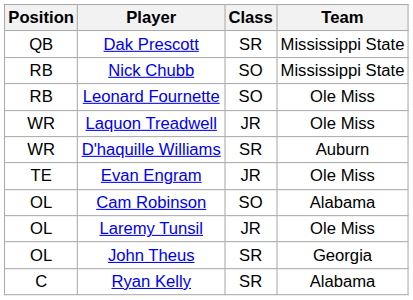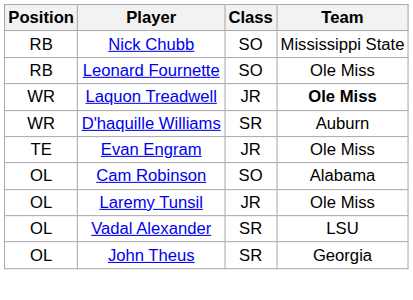- row: QB | Dak Prescott | SR | Mississippi State
Laquon Treadwell | Team: normal -> bold
+ row: OL | Vadal Alexander | SR | LSU
- row: C | Ryan Kelly | SR | Alabama
